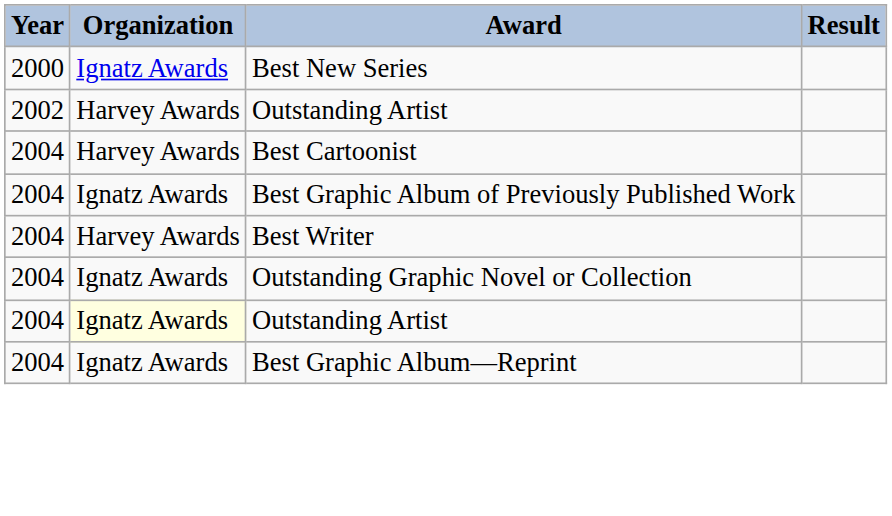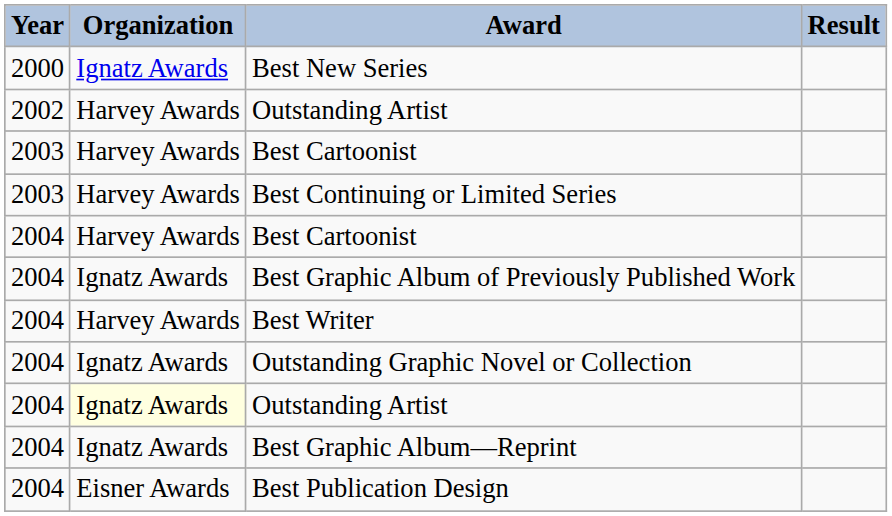+ row: 2003 | Harvey Awards | Best Cartoonist
+ row: 2003 | Harvey Awards | Best Continuing or Limited Series
+ row: 2004 | Eisner Awards | Best Publication Design
